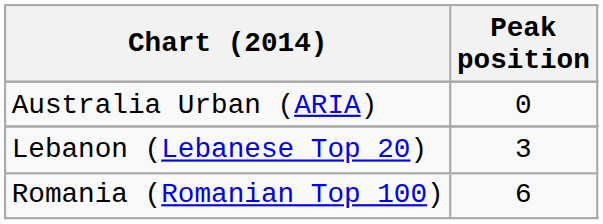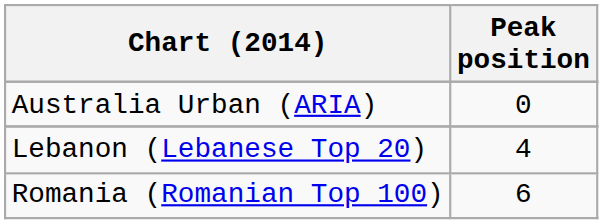Lebanon (Lebanese Top 20) | Peak position: 3 -> 4
